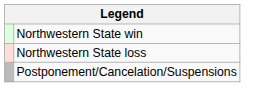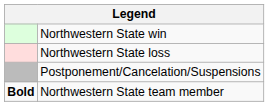+ row: Bold | Northwestern State team member
